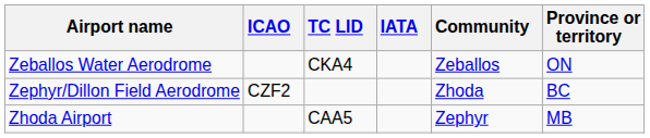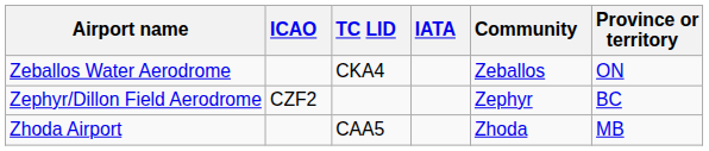Zephyr/Dillon Field Aerodrome | Community: Zhoda -> Zephyr
Zhoda Airport | Community: Zephyr -> Zhoda
